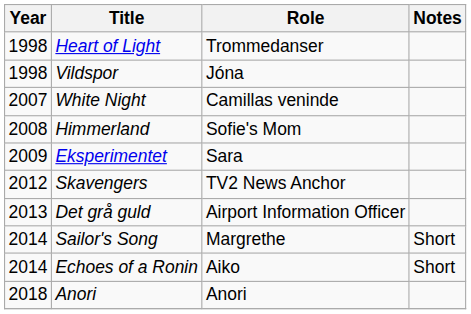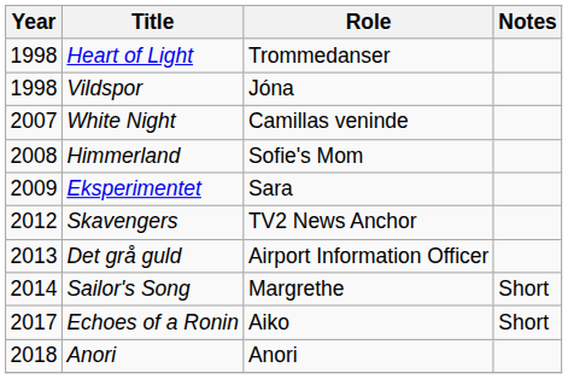Echoes of a Ronin | Year: 2014 -> 2017
